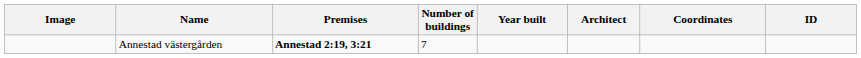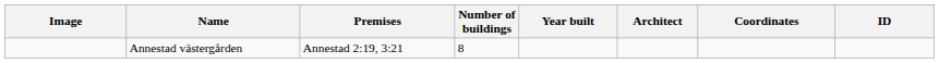Annestad västergården | Premises: bold -> normal
Annestad västergården | Number of buildings: 7 -> 8
